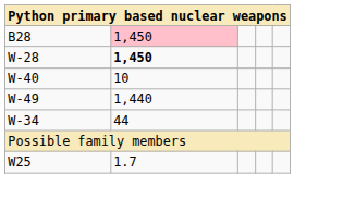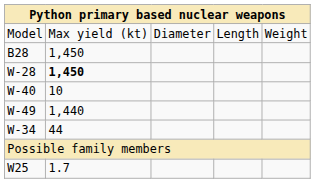+ row: Model | Max yield (kt) | Diameter | Length | Weight
B28 | column 2: pink background -> no background
